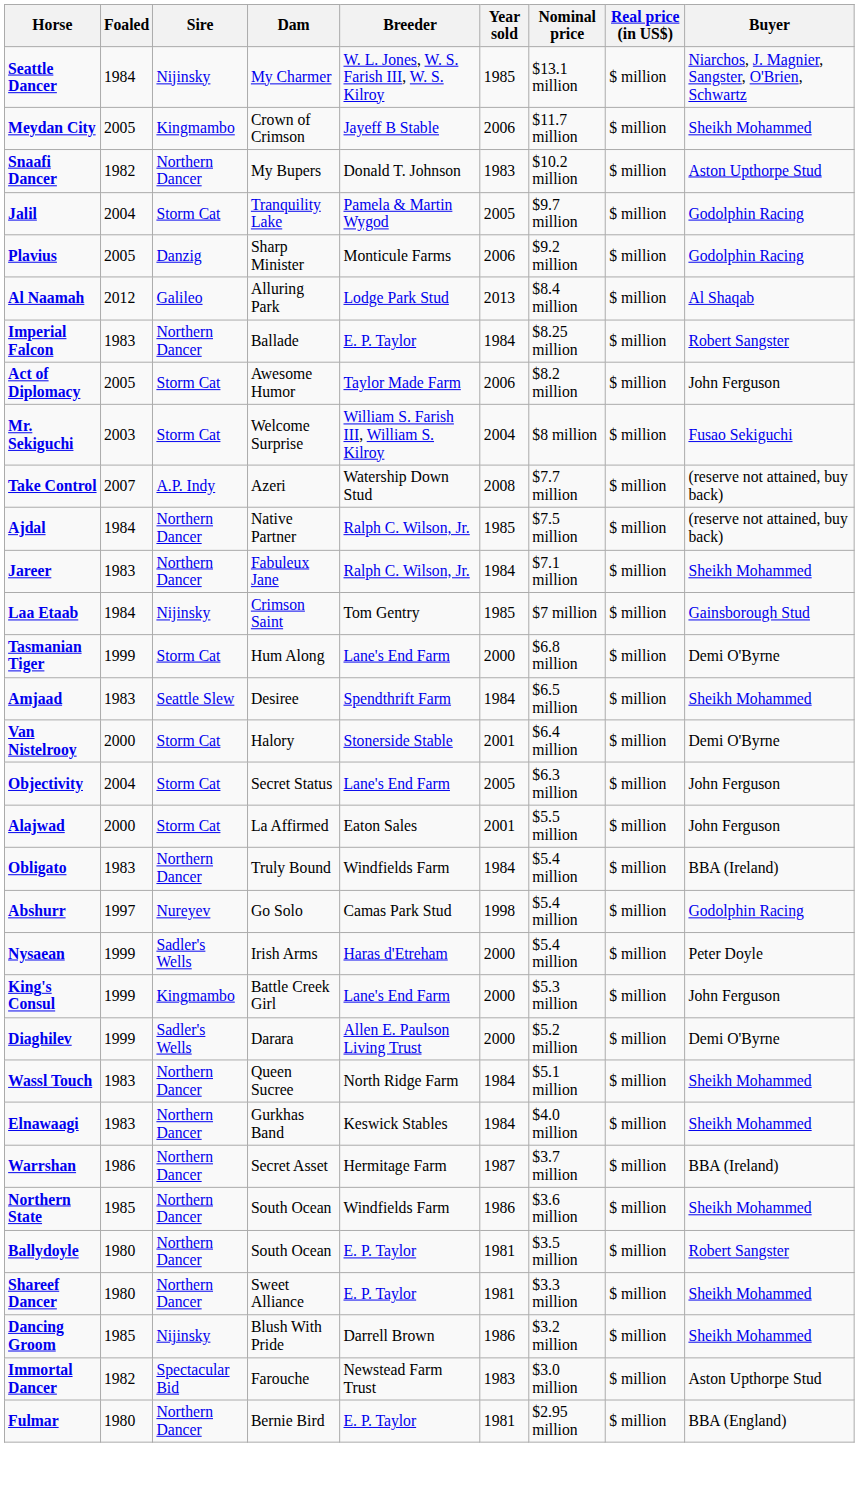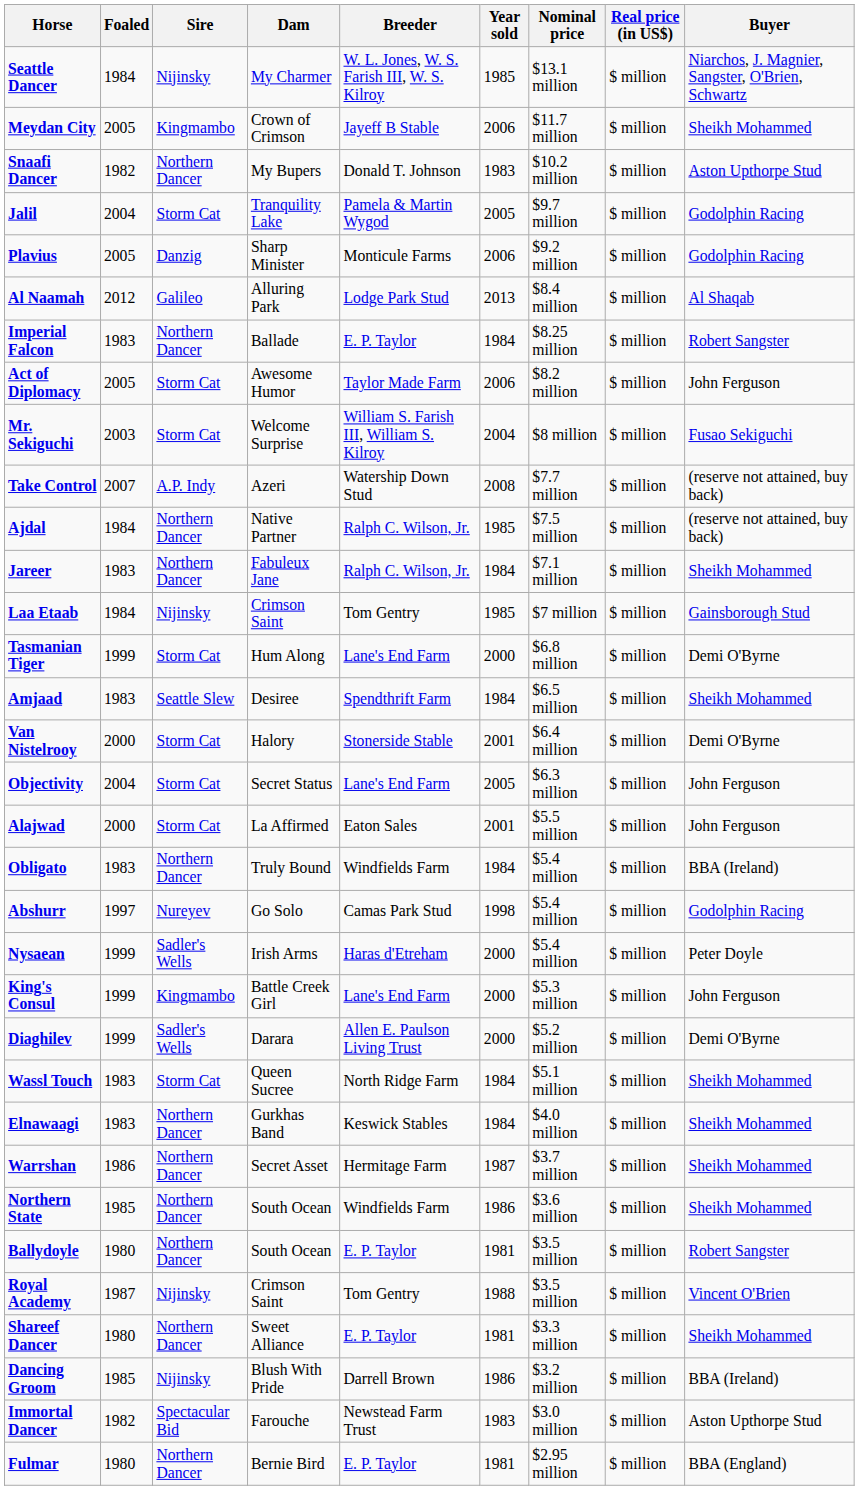Wassl Touch | Sire: Northern Dancer -> Storm Cat
Warrshan | Buyer: BBA (Ireland) -> Sheikh Mohammed
+ row: Royal Academy | 1987 | Nijinsky | Crimson Saint | Tom Gentry | 1988 | $3.5 million | $ million | Vincent O'Brien
Dancing Groom | Buyer: Sheikh Mohammed -> BBA (Ireland)
